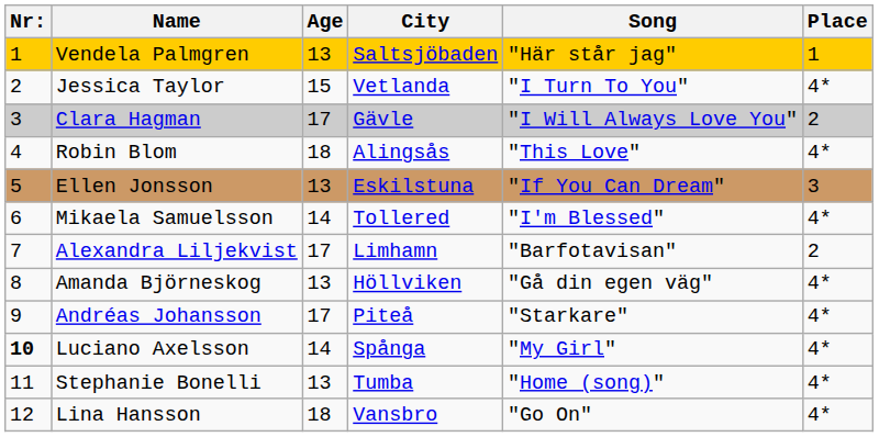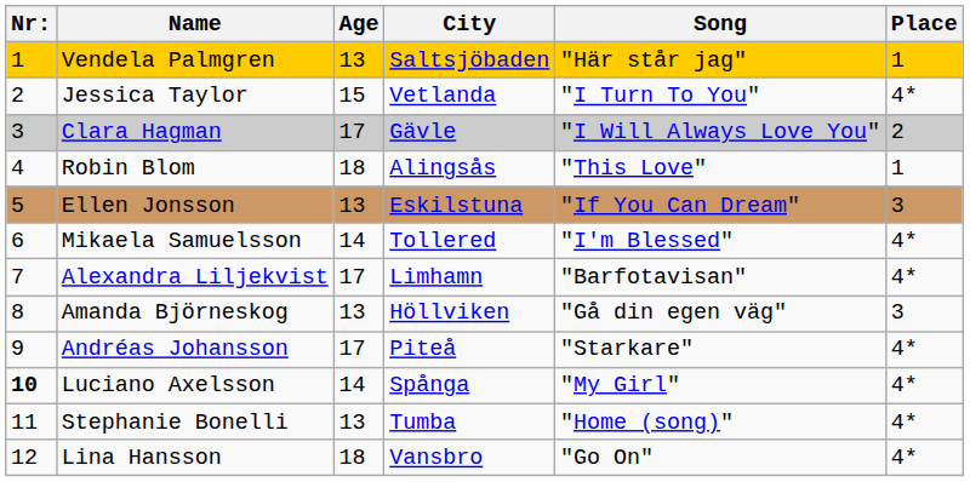Robin Blom | Place: 4* -> 1
Alexandra Liljekvist | Place: 2 -> 4*
Amanda Björneskog | Place: 4* -> 3
